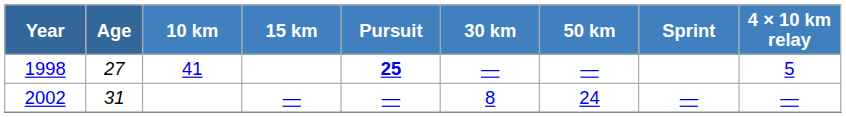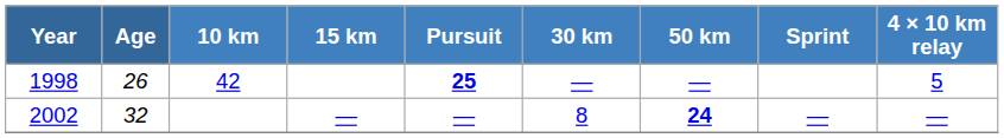1998 | Age: 27 -> 26
1998 | 10 km: 41 -> 42
2002 | Age: 31 -> 32
2002 | 50 km: normal -> bold
